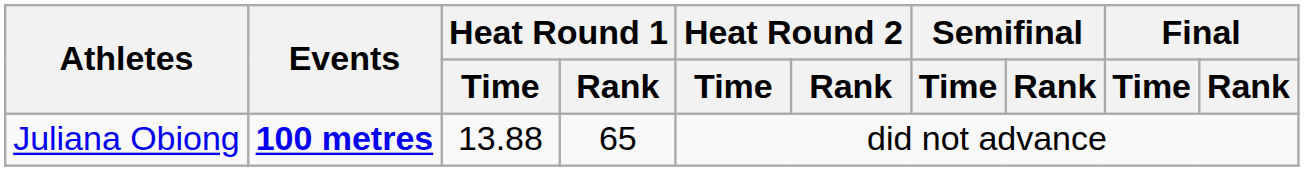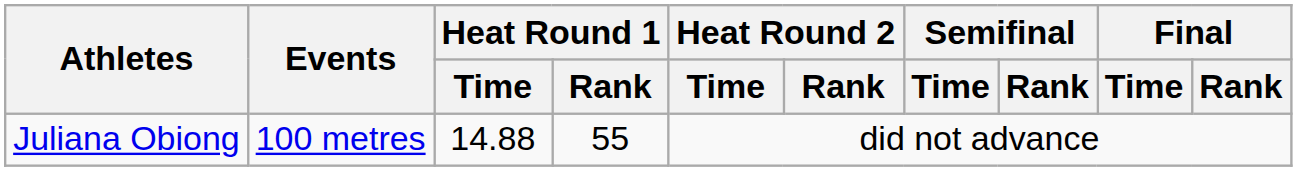Juliana Obiong | Events: bold -> normal
Juliana Obiong | Heat Round 1 / Time: 13.88 -> 14.88
Juliana Obiong | Heat Round 1 / Rank: 65 -> 55
